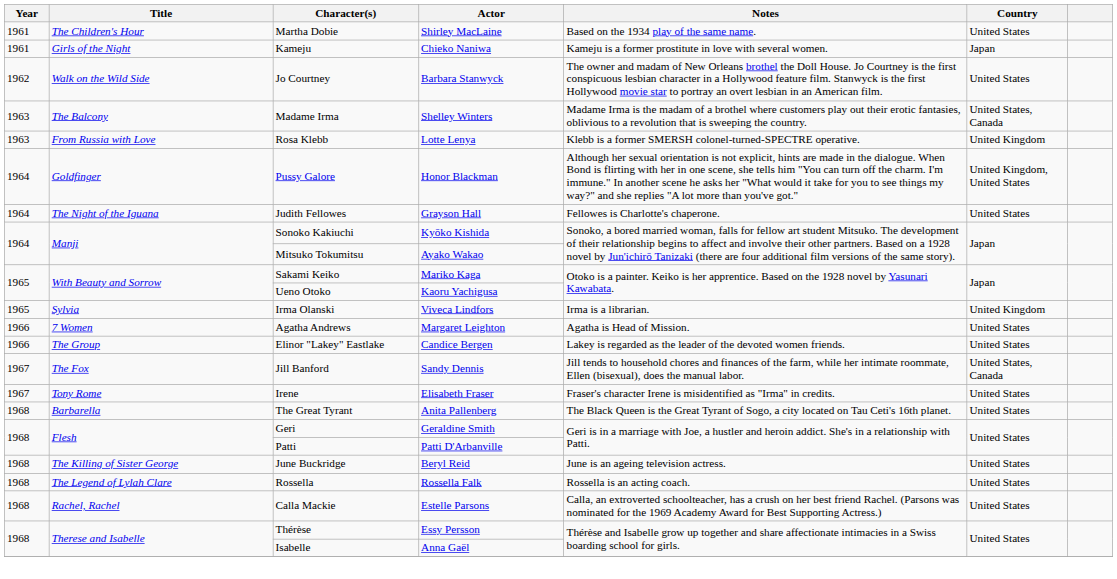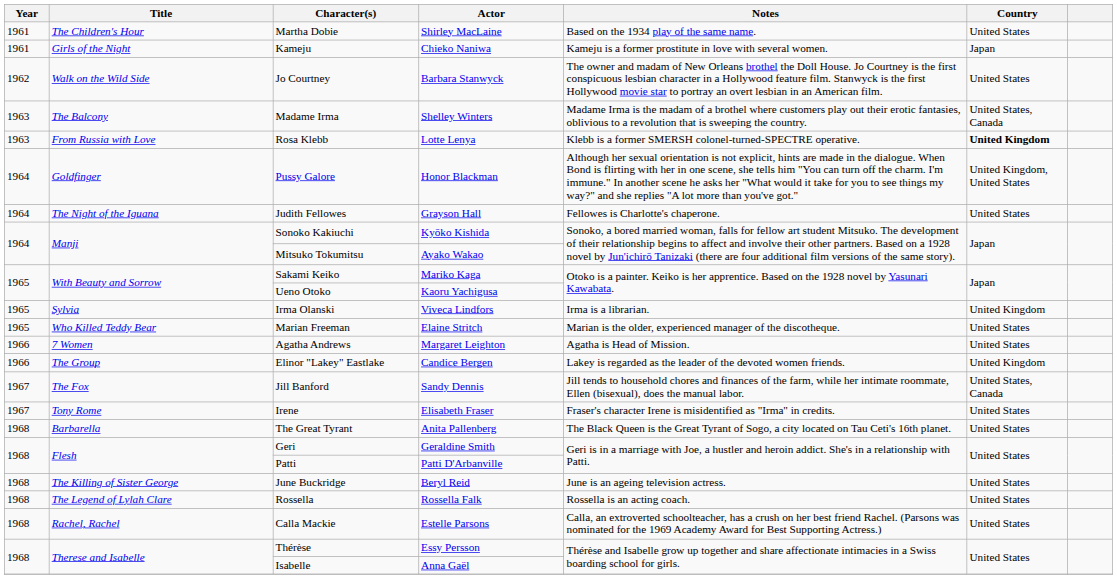Rosa Klebb | Country: normal -> bold
+ row: 1965 | Who Killed Teddy Bear | Marian Freeman | Elaine Stritch | Marian is the older, experienced manager of the discotheque. | United States
Elinor "Lakey" Eastlake | Country: United States -> United Kingdom
